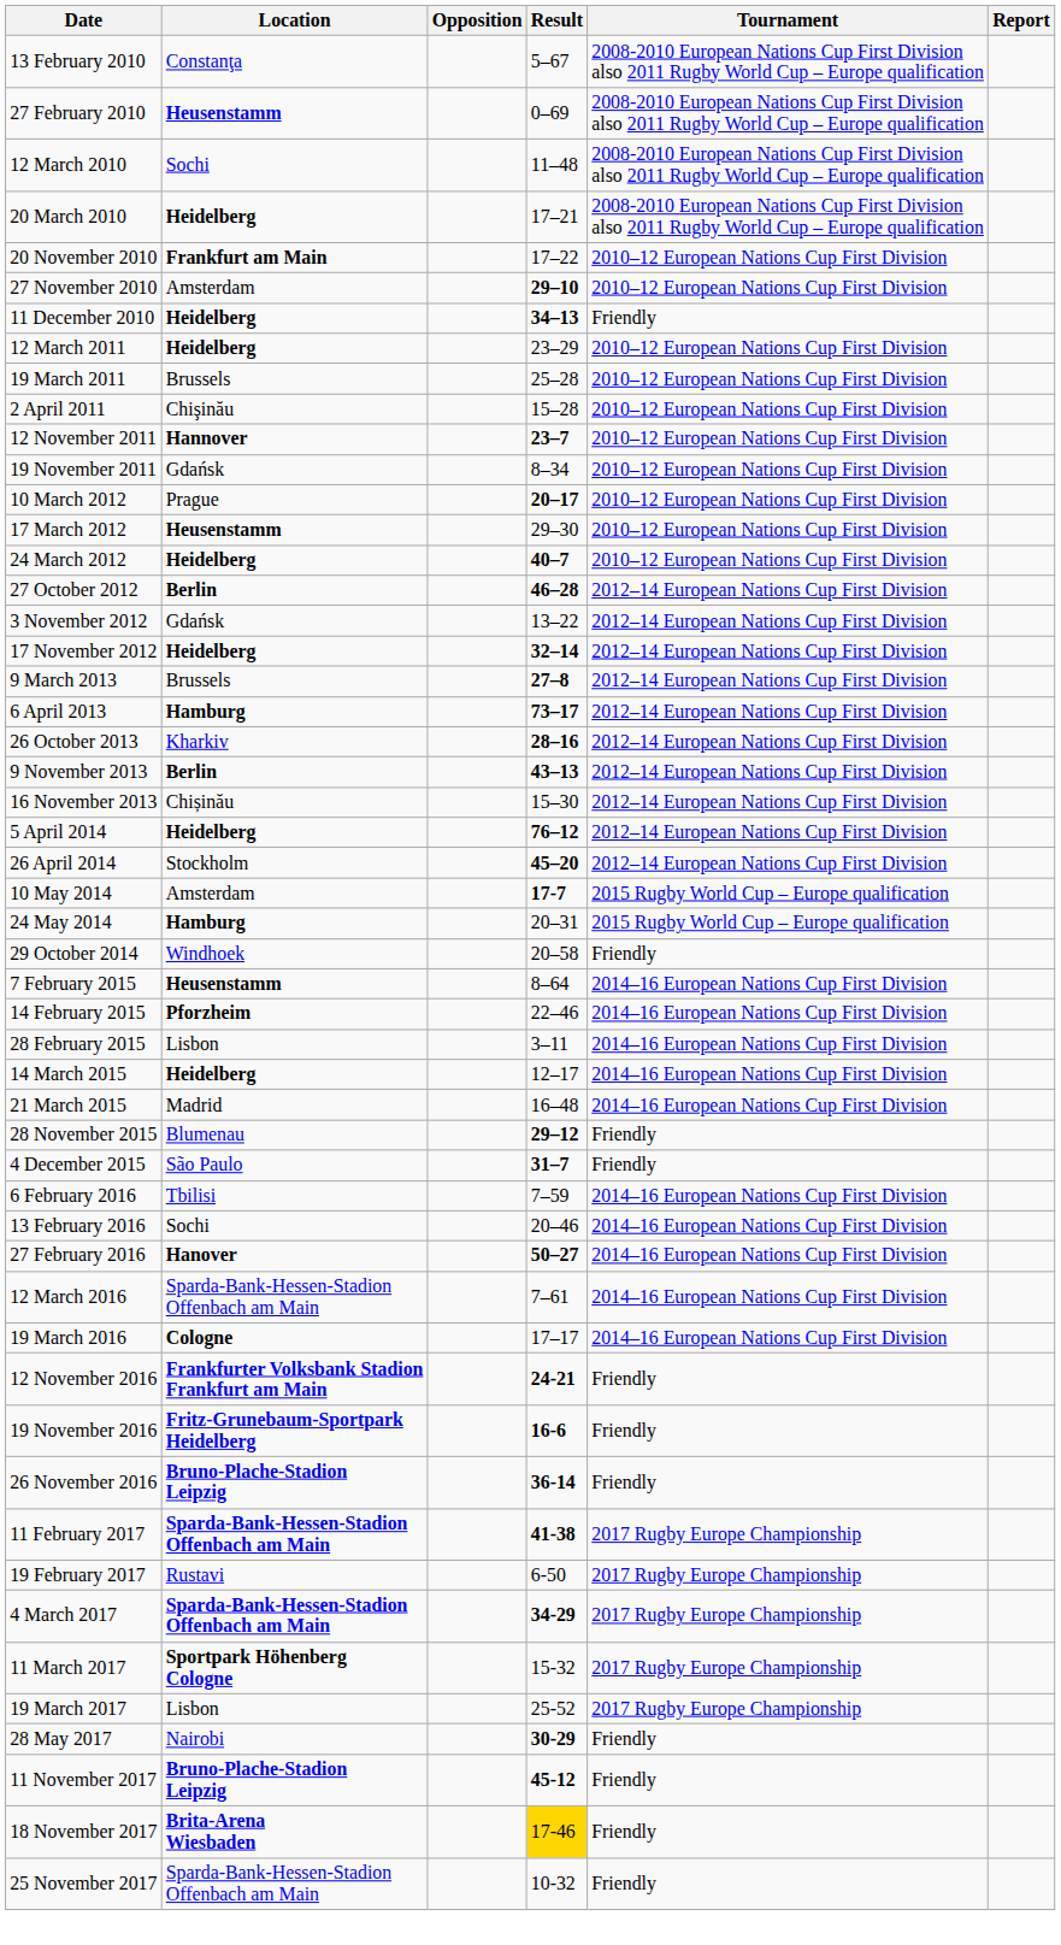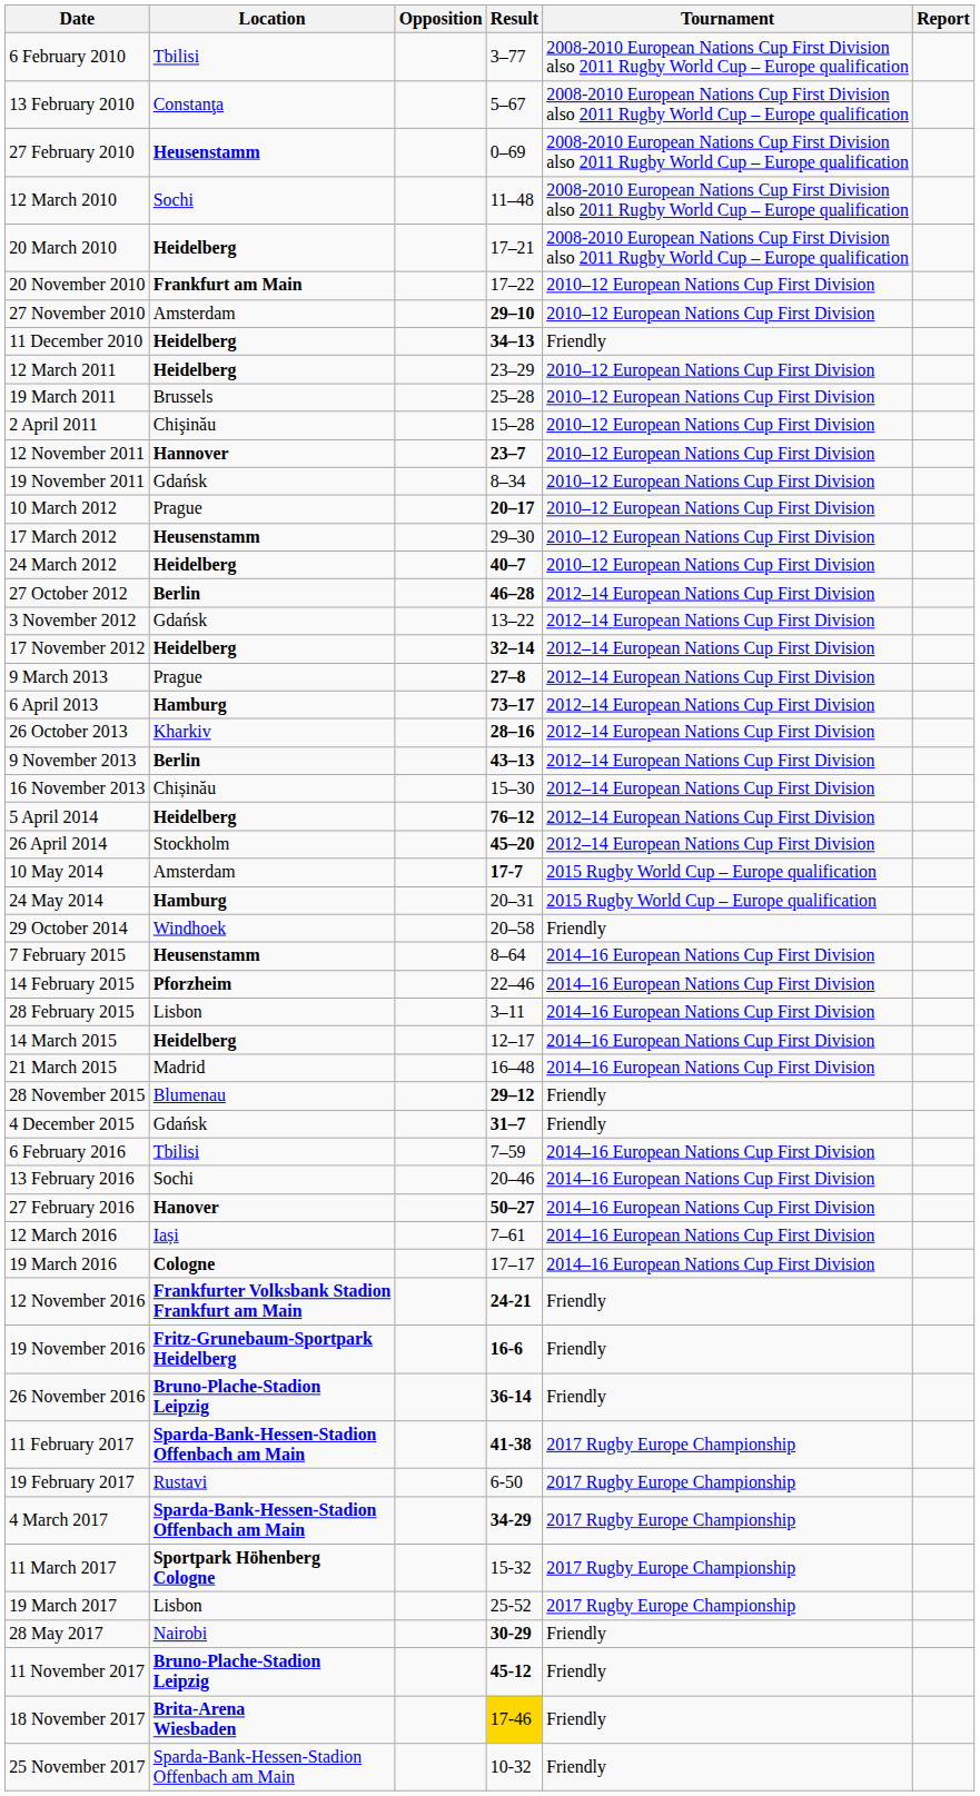+ row: 6 February 2010 | Tbilisi | 3–77 | 2008-2010 European Nations Cup First Division also 2011 Rugby World Cup – Europe qualification
9 March 2013 | Location: Brussels -> Prague
4 December 2015 | Location: São Paulo -> Gdańsk
12 March 2016 | Location: Sparda-Bank-Hessen-Stadion Offenbach am Main -> Iași
